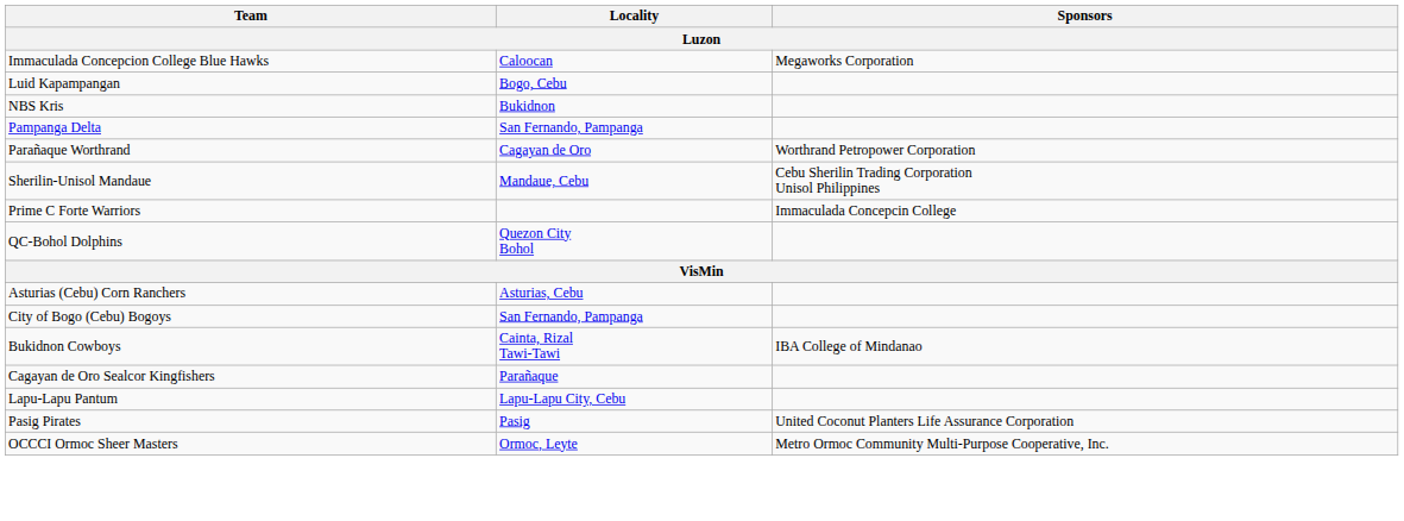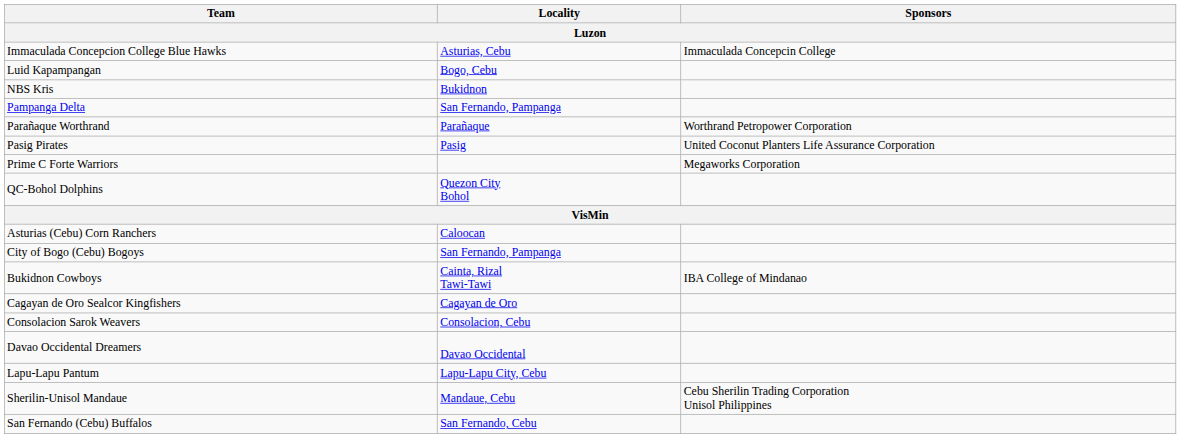Immaculada Concepcion College Blue Hawks | Locality: Caloocan -> Asturias, Cebu
Immaculada Concepcion College Blue Hawks | Sponsors: Megaworks Corporation -> Immaculada Concepcin College
Parañaque Worthrand | Locality: Cagayan de Oro -> Parañaque
rows swapped: Pasig Pirates <-> Sherilin-Unisol Mandaue
Prime C Forte Warriors | Sponsors: Immaculada Concepcin College -> Megaworks Corporation
Asturias (Cebu) Corn Ranchers | Locality: Asturias, Cebu -> Caloocan
Cagayan de Oro Sealcor Kingfishers | Locality: Parañaque -> Cagayan de Oro
+ row: Consolacion Sarok Weavers | Consolacion, Cebu
+ row: Davao Occidental Dreamers | Davao Occidental
- row: OCCCI Ormoc Sheer Masters | Ormoc, Leyte | Metro Ormoc Community Multi-Purpose Cooperative, Inc.
+ row: San Fernando (Cebu) Buffalos | San Fernando, Cebu
